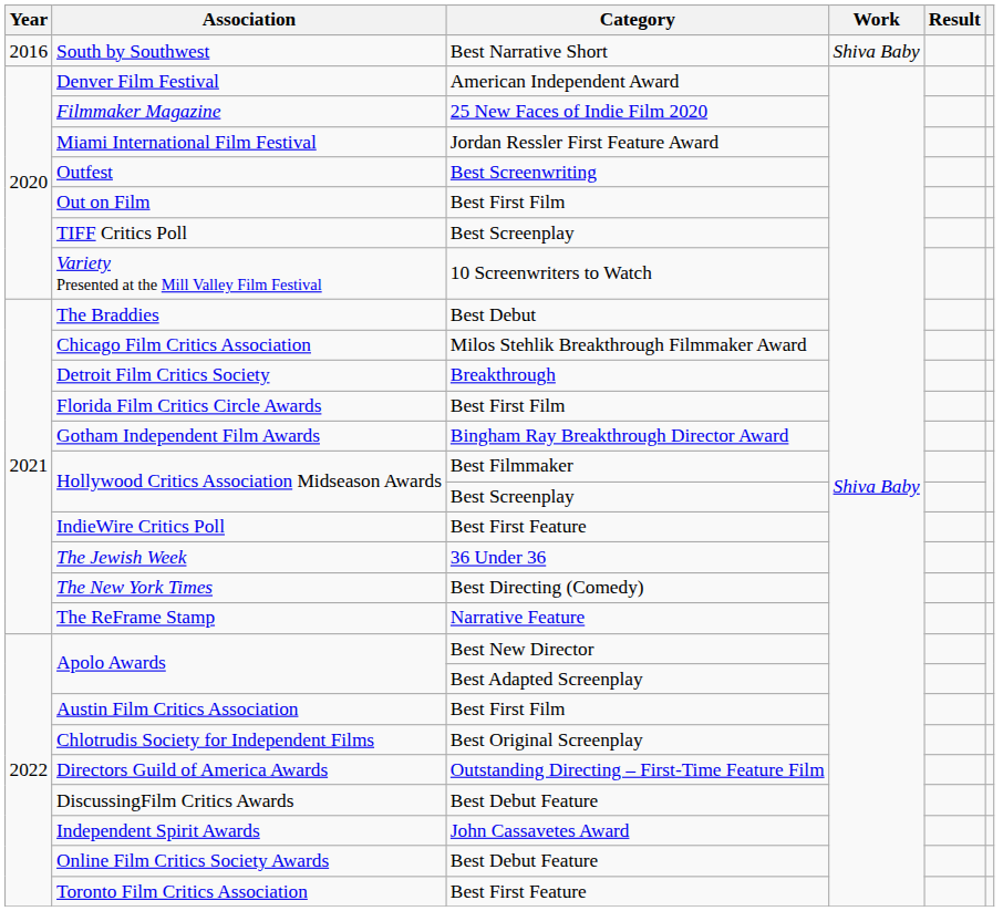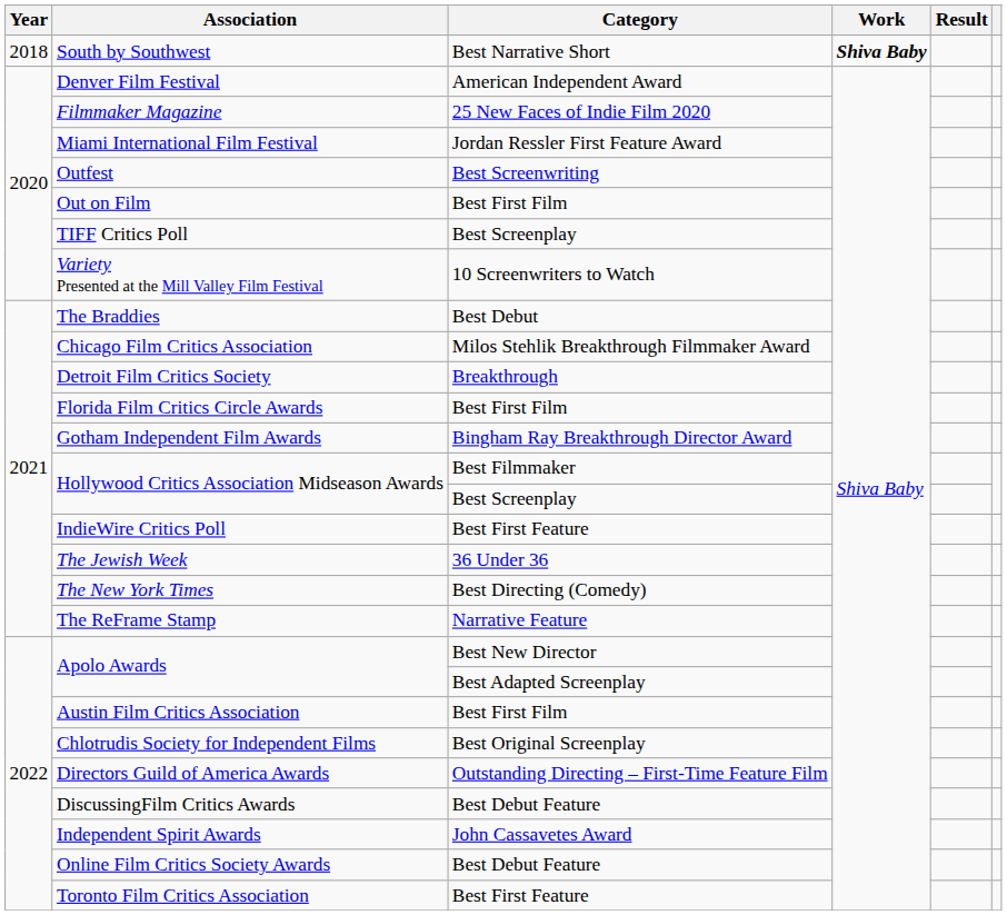South by Southwest | Year: 2016 -> 2018
South by Southwest | Work: normal -> bold
